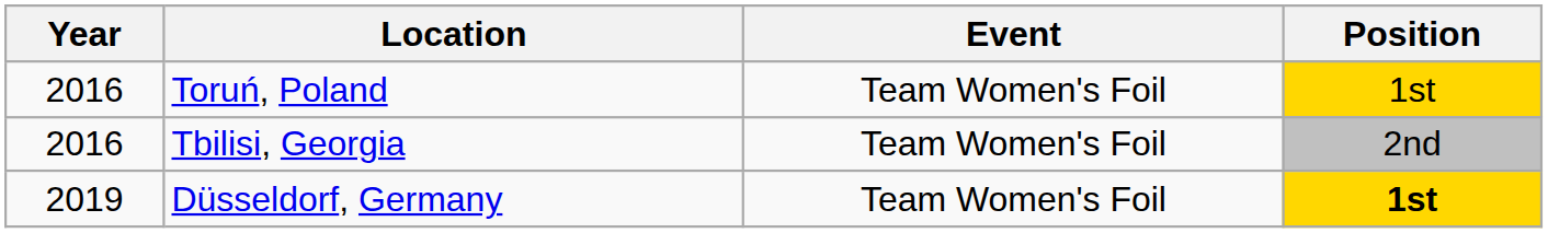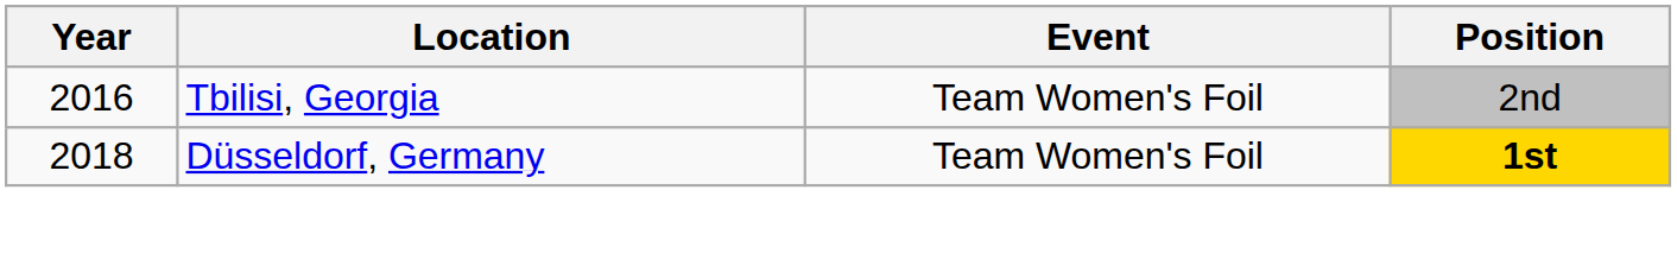- row: 2016 | Toruń, Poland | Team Women's Foil | 1st
Düsseldorf, Germany | Year: 2019 -> 2018
